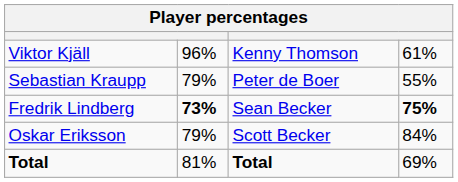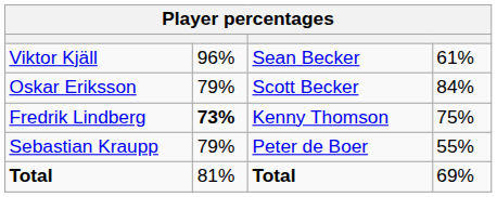Viktor Kjäll | column 3: Kenny Thomson -> Sean Becker
rows swapped: Oskar Eriksson <-> Sebastian Kraupp
Fredrik Lindberg | column 3: Sean Becker -> Kenny Thomson
Fredrik Lindberg | column 4: bold -> normal
